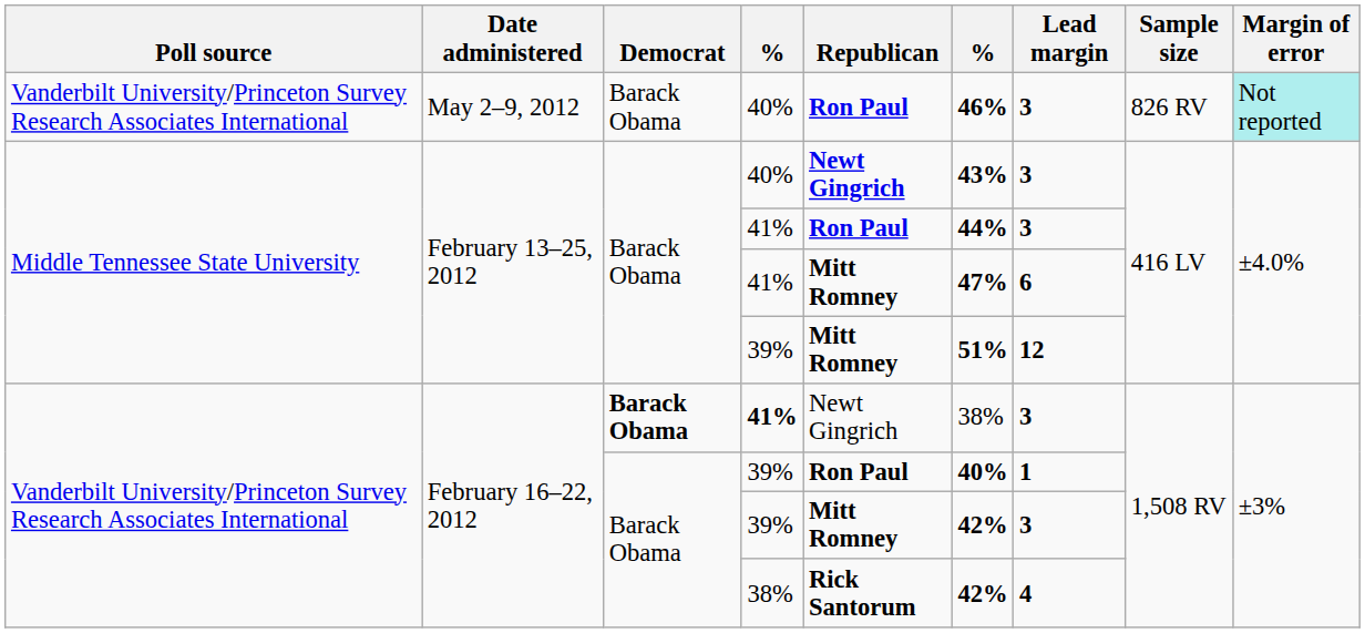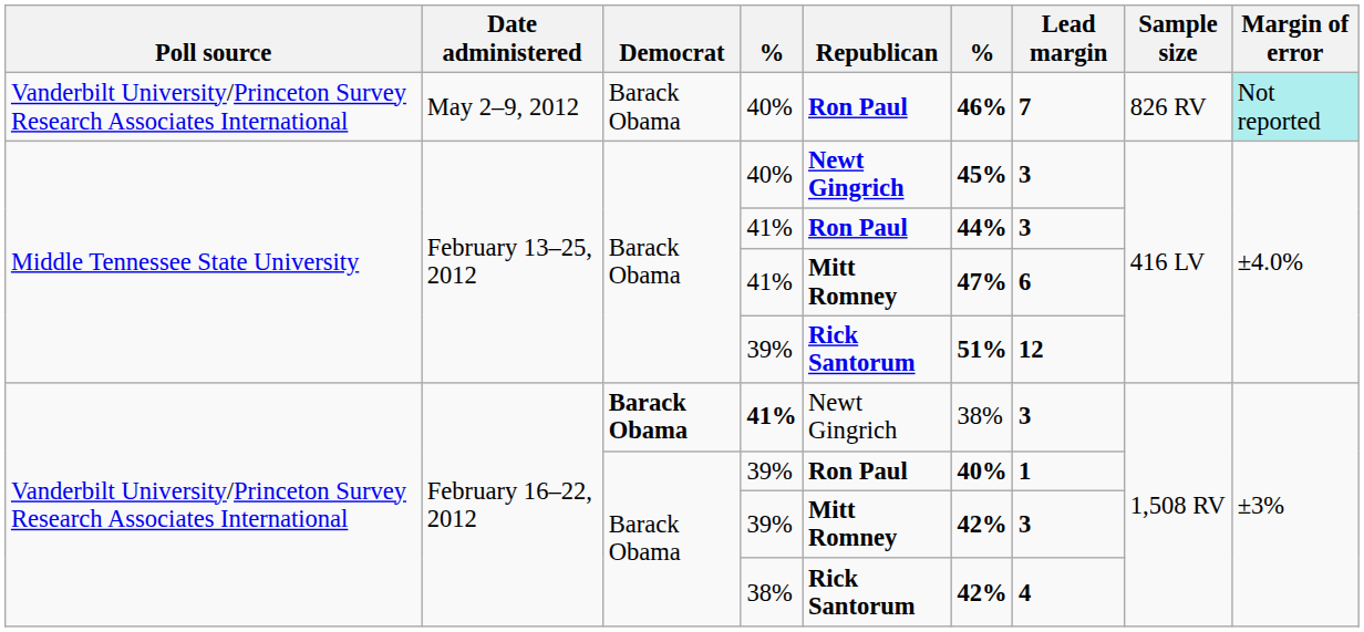May 2–9, 2012 / 40% | Lead margin: 3 -> 7
February 13–25, 2012 / 40% | column 6: 43% -> 45%
February 13–25, 2012 / 39% | Republican: Mitt Romney -> Rick Santorum
